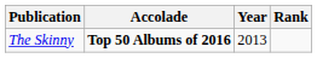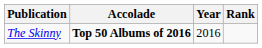The Skinny | Year: 2013 -> 2016
